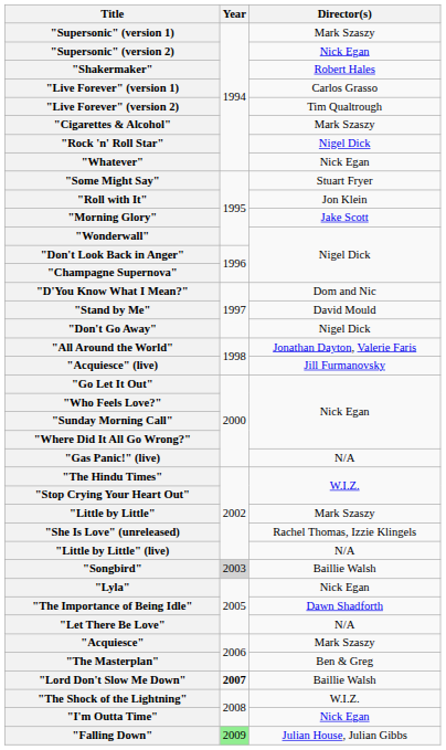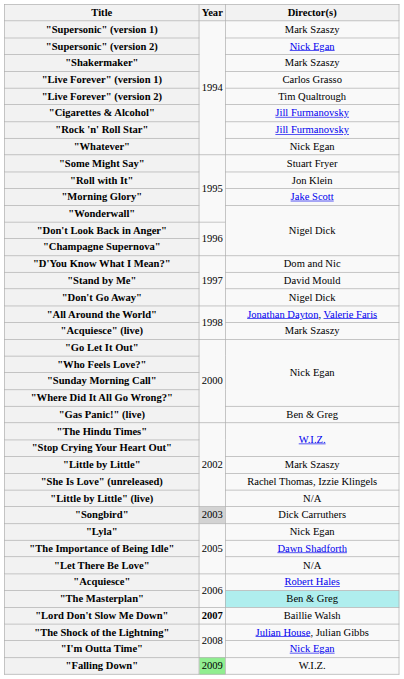"Shakermaker" | Director(s): Robert Hales -> Mark Szaszy
"Cigarettes & Alcohol" | Director(s): Mark Szaszy -> Jill Furmanovsky
"Rock 'n' Roll Star" | Director(s): Nigel Dick -> Jill Furmanovsky
"Acquiesce" (live) | Director(s): Jill Furmanovsky -> Mark Szaszy
"Gas Panic!" (live) | Director(s): N/A -> Ben & Greg
"Songbird" | Director(s): Baillie Walsh -> Dick Carruthers
"Acquiesce" | Director(s): Mark Szaszy -> Robert Hales
"The Masterplan" | Director(s): no background -> paleturquoise background
"The Shock of the Lightning" | Director(s): W.I.Z. -> Julian House, Julian Gibbs
"Falling Down" | Director(s): Julian House, Julian Gibbs -> W.I.Z.
